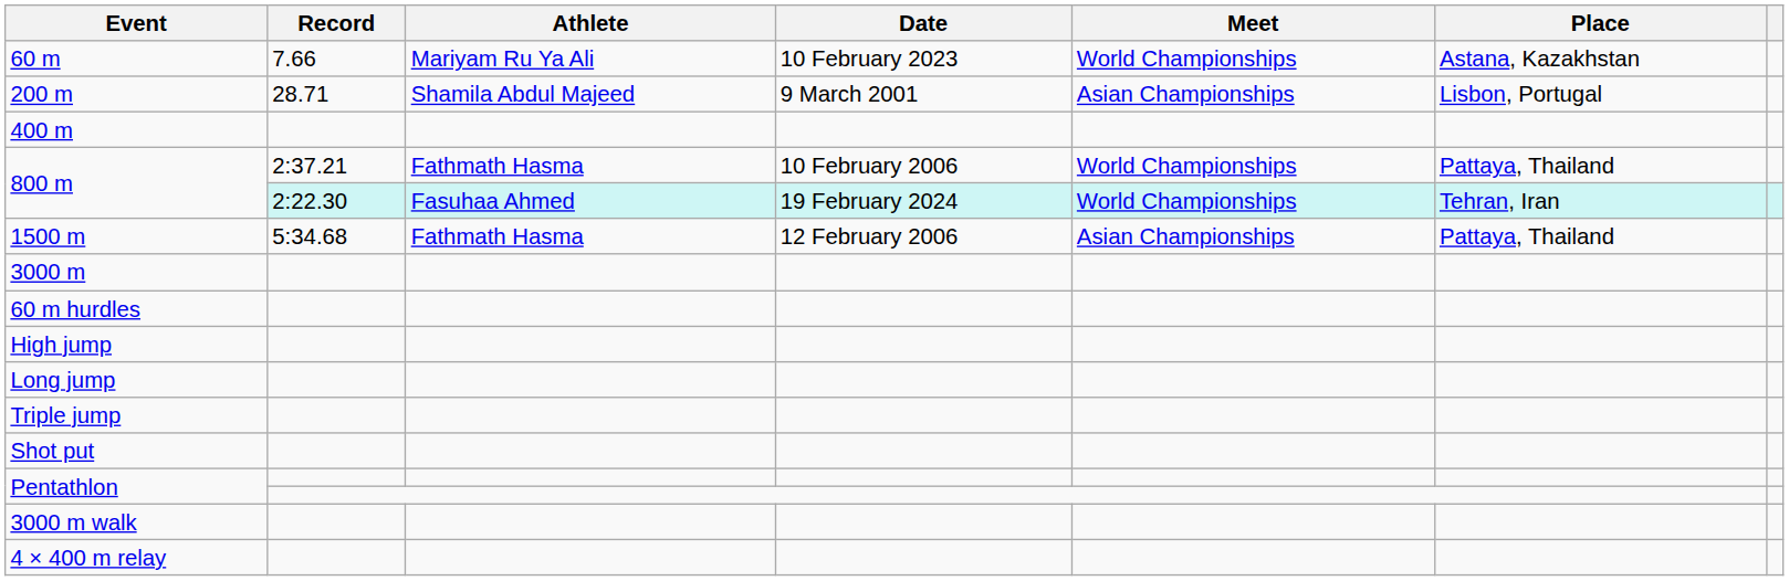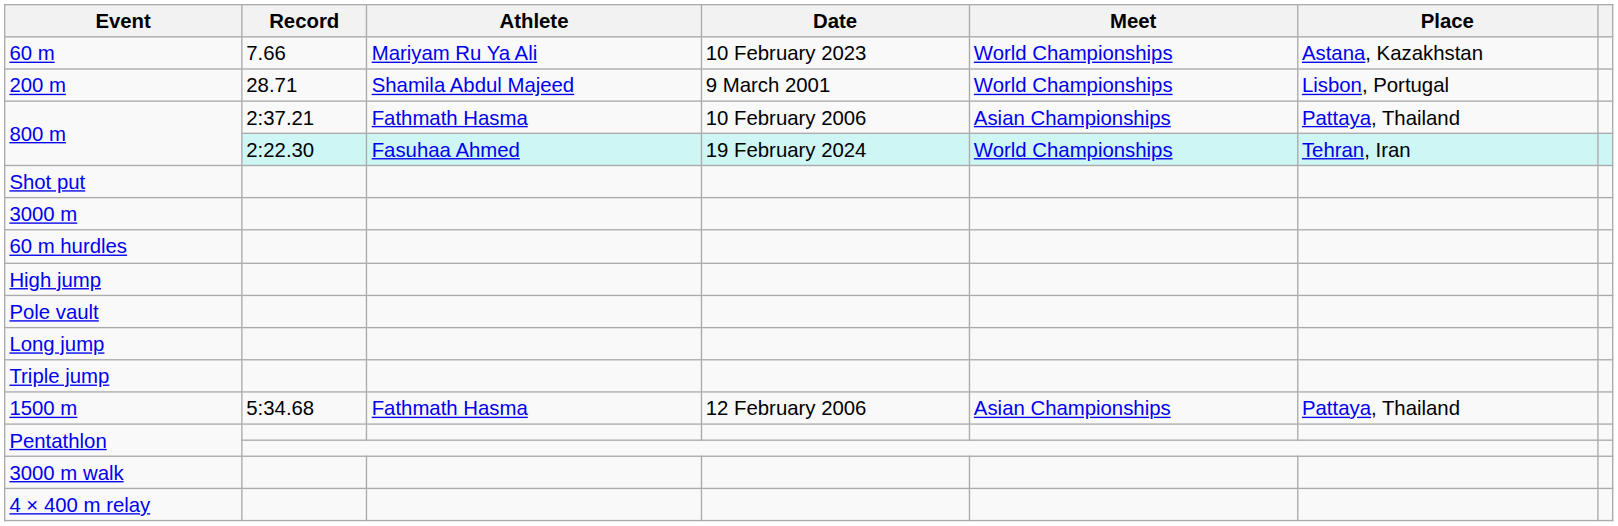200 m | Meet: Asian Championships -> World Championships
- row: 400 m
800 m / 2:37.21 | Meet: World Championships -> Asian Championships
rows swapped: 1500 m <-> Shot put
+ row: Pole vault
